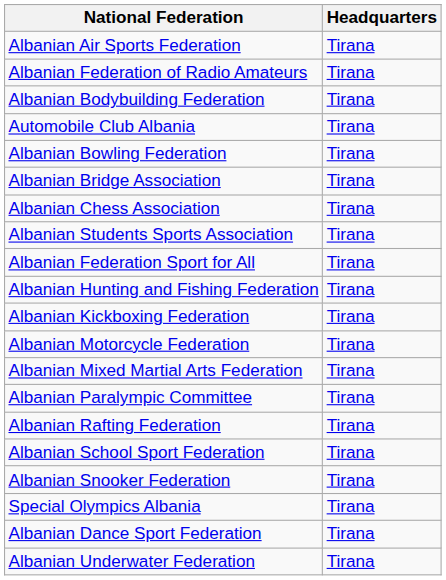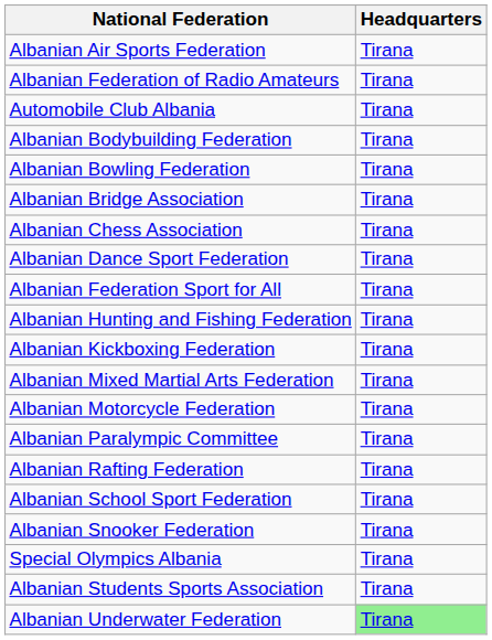rows swapped: Automobile Club Albania <-> Albanian Bodybuilding Federation
rows swapped: Albanian Dance Sport Federation <-> Albanian Students Sports Association
rows swapped: Albanian Mixed Martial Arts Federation <-> Albanian Motorcycle Federation
Albanian Underwater Federation | Headquarters: no background -> lightgreen background
